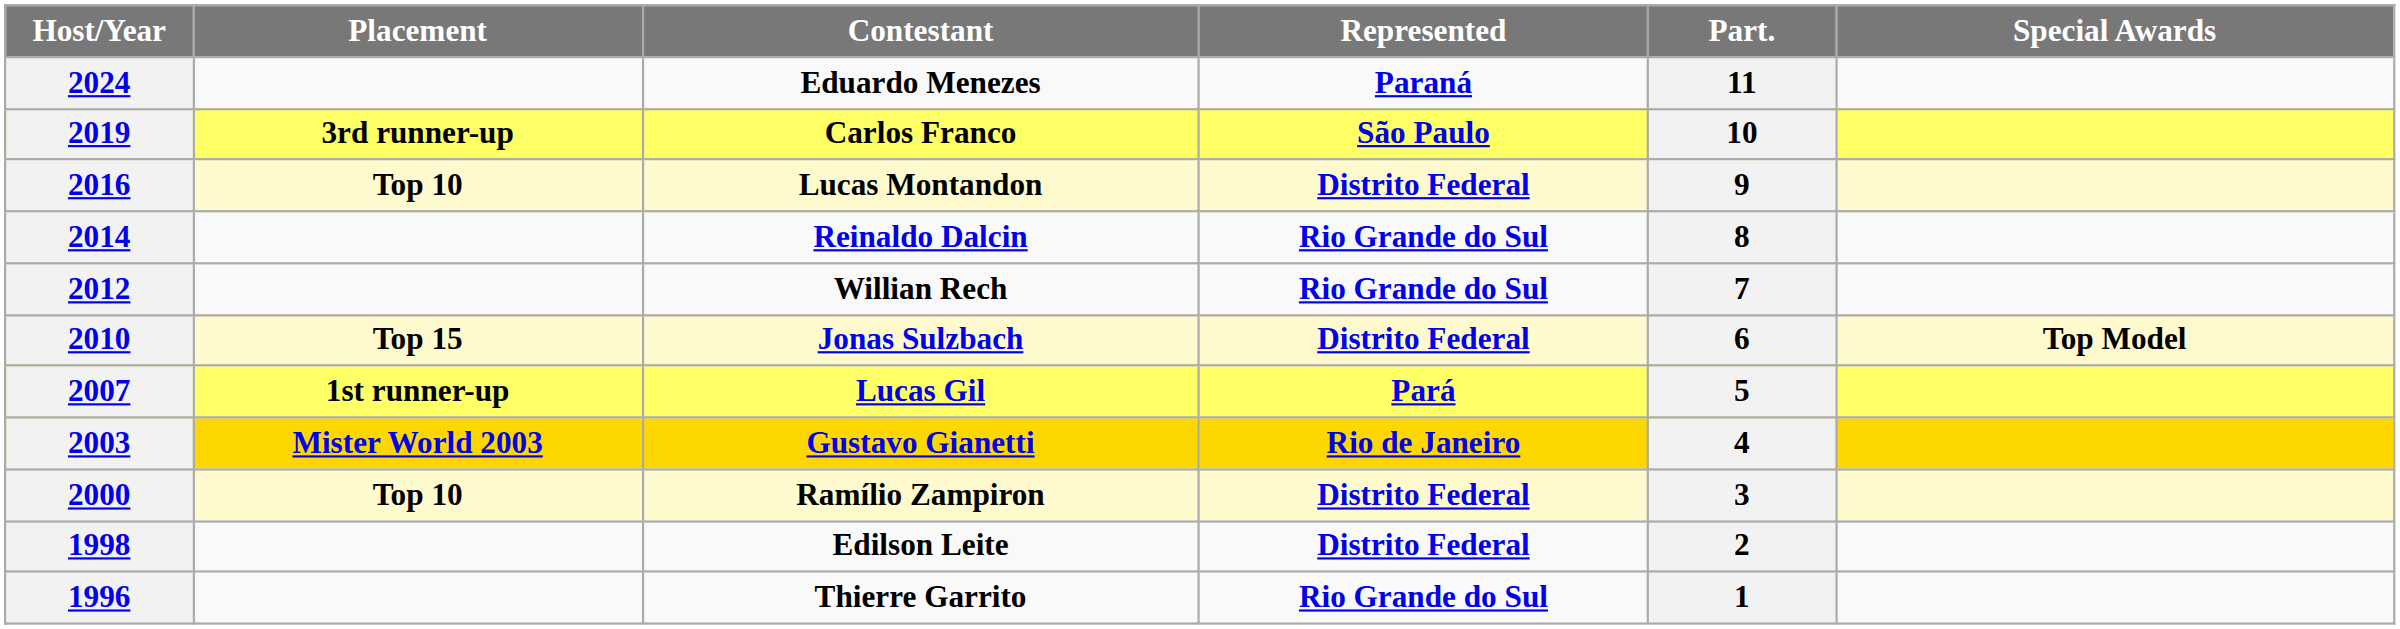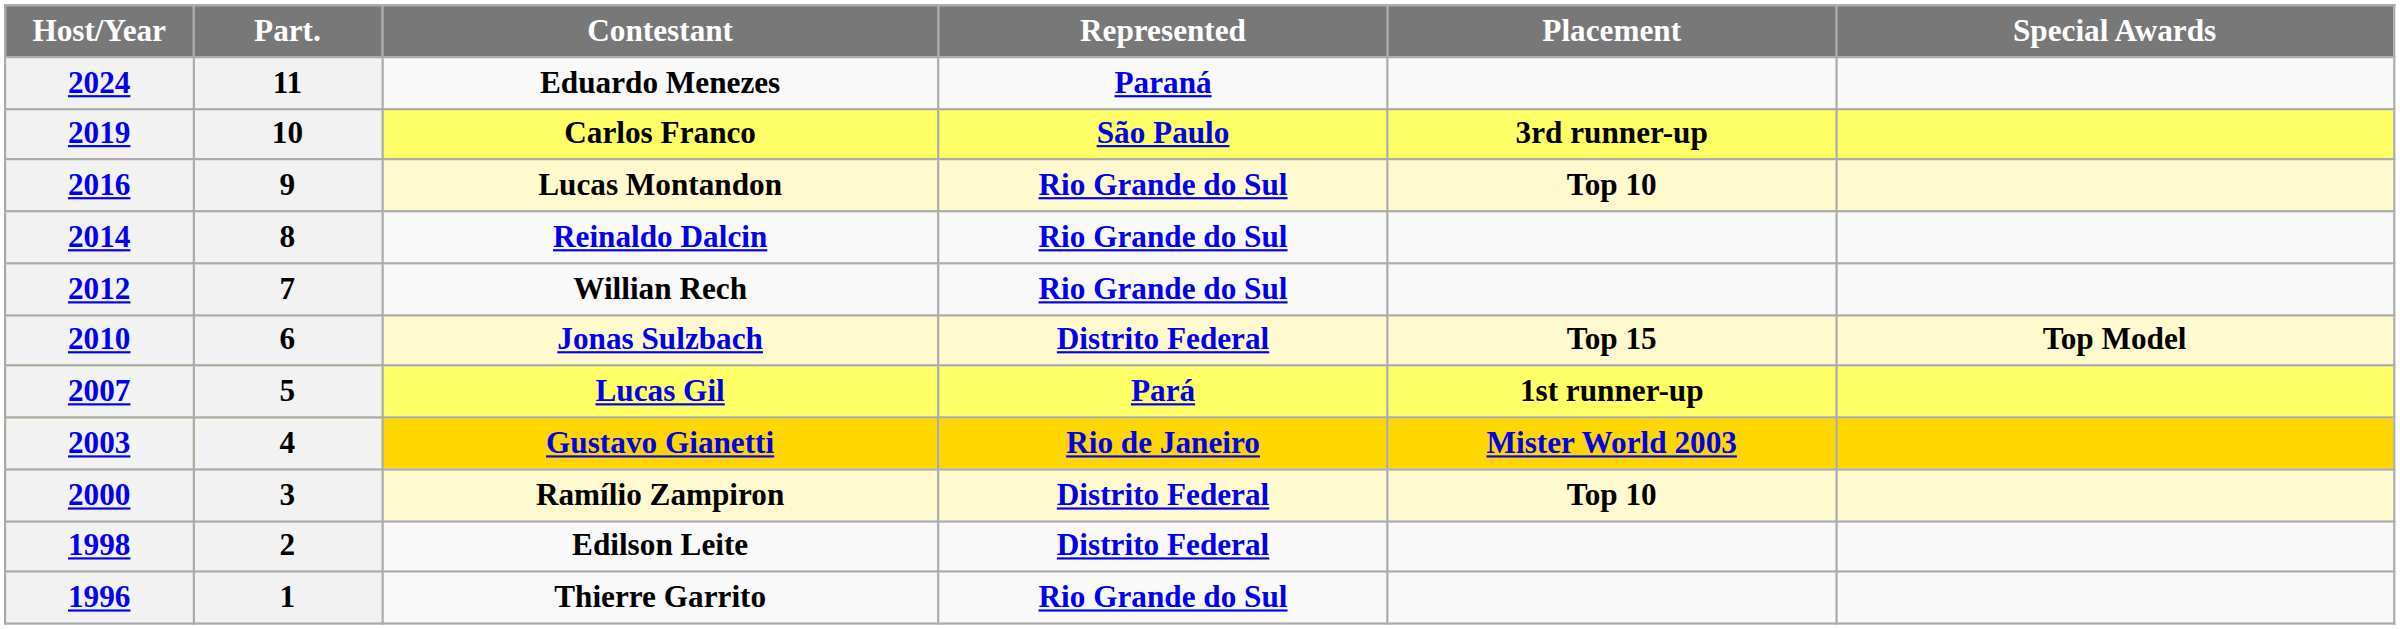columns swapped: Part. <-> Placement
2016 | Represented: Distrito Federal -> Rio Grande do Sul
